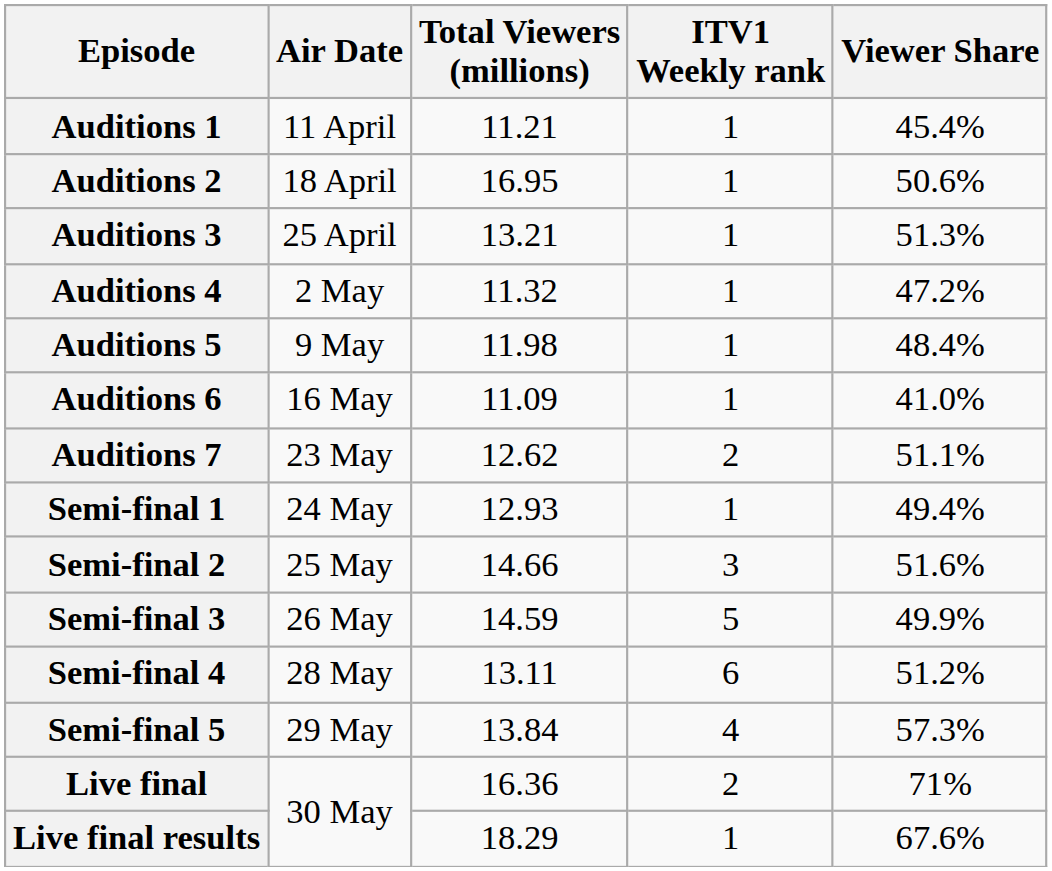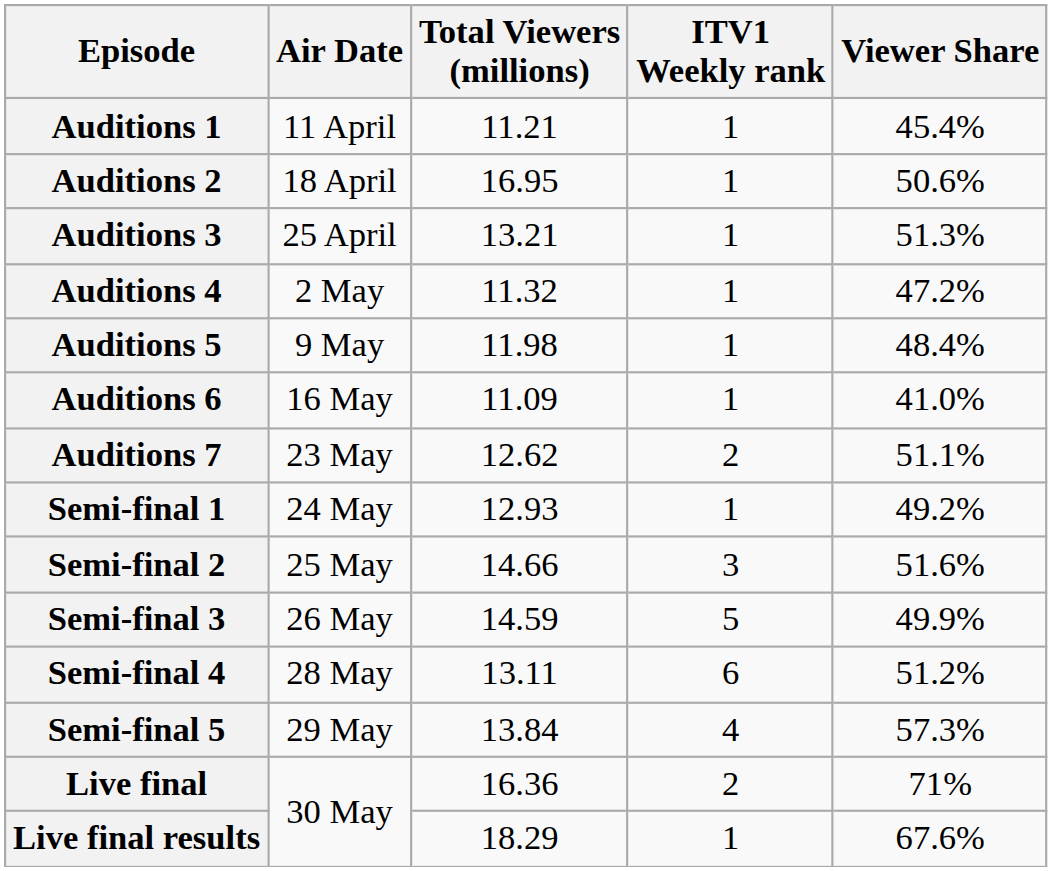Semi-final 1 | Viewer Share: 49.4% -> 49.2%
